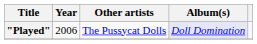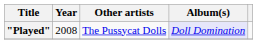"Played" | Year: 2006 -> 2008
